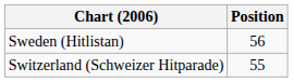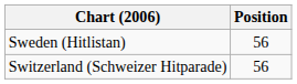Switzerland (Schweizer Hitparade) | Position: 55 -> 56
